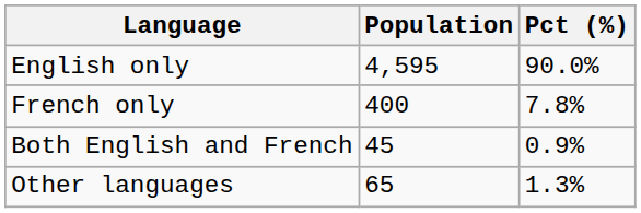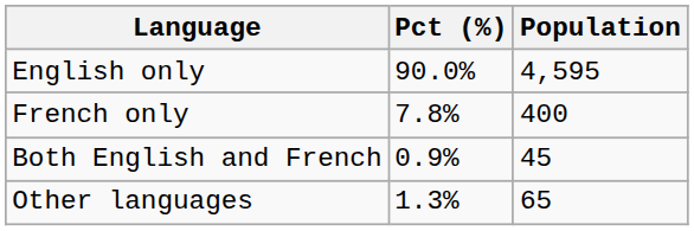columns swapped: Population <-> Pct (%)
